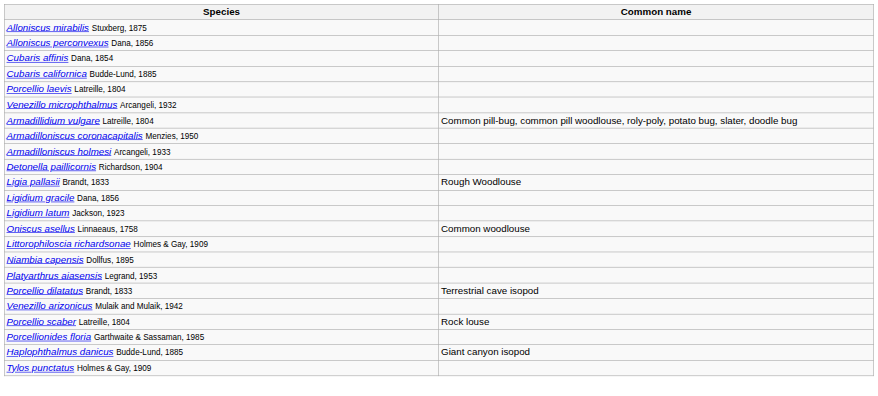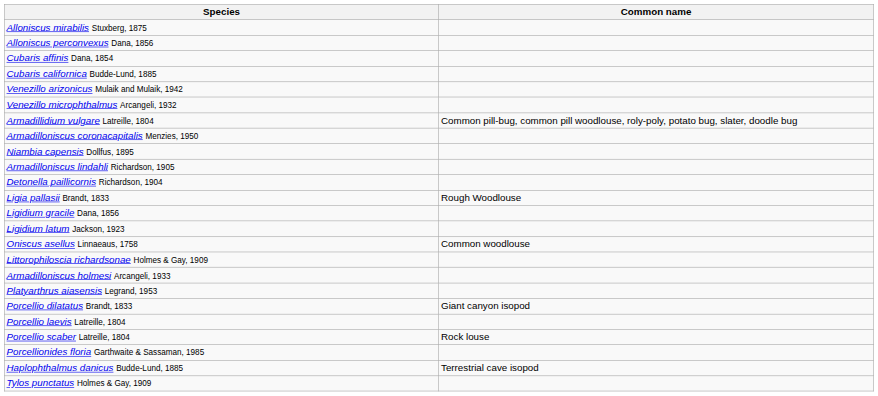rows swapped: Venezillo arizonicus Mulaik and Mulaik, 1942 <-> Porcellio laevis Latreille, 1804
rows swapped: Armadilloniscus holmesi Arcangeli, 1933 <-> Niambia capensis Dollfus, 1895
+ row: Armadilloniscus lindahli Richardson, 1905
Porcellio dilatatus Brandt, 1833 | Common name: Terrestrial cave isopod -> Giant canyon isopod
Haplophthalmus danicus Budde-Lund, 1885 | Common name: Giant canyon isopod -> Terrestrial cave isopod
